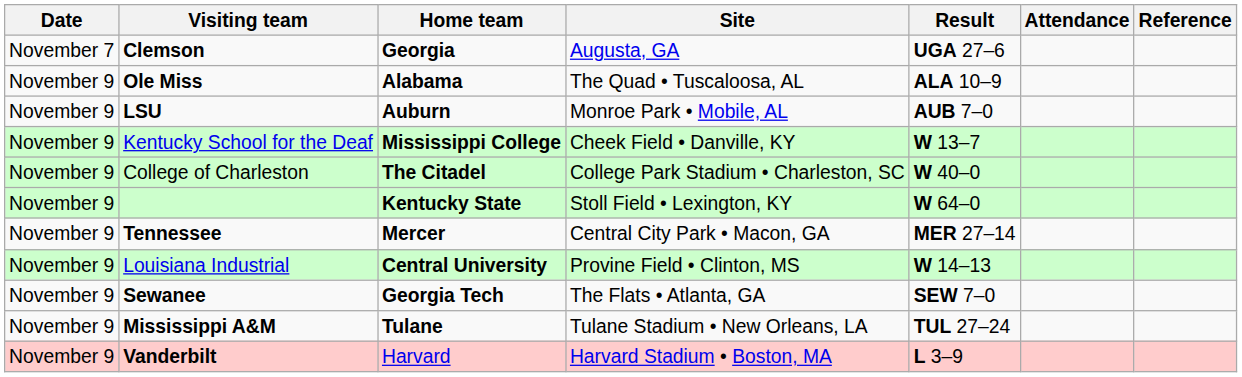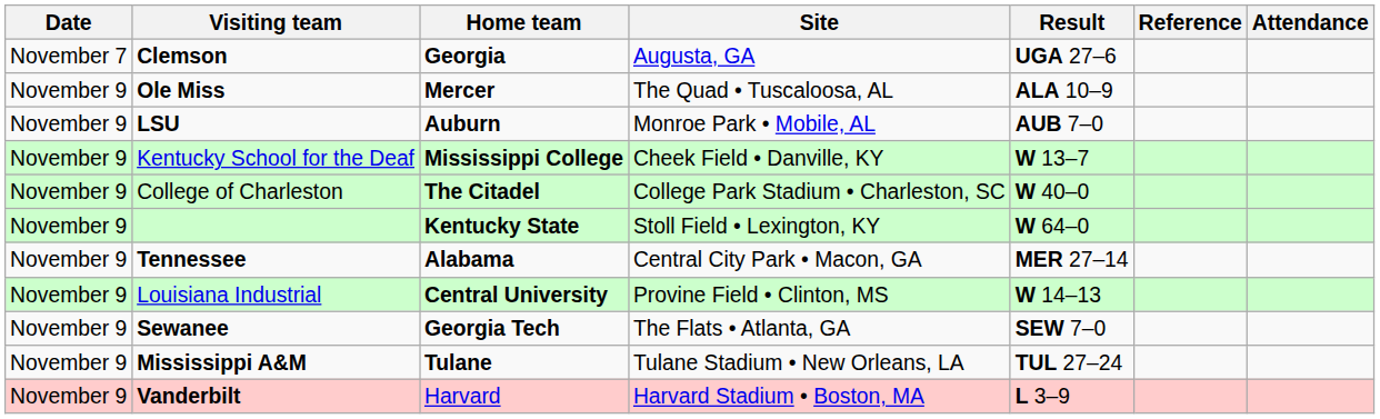columns swapped: Attendance <-> Reference
Ole Miss | Home team: Alabama -> Mercer
Tennessee | Home team: Mercer -> Alabama
